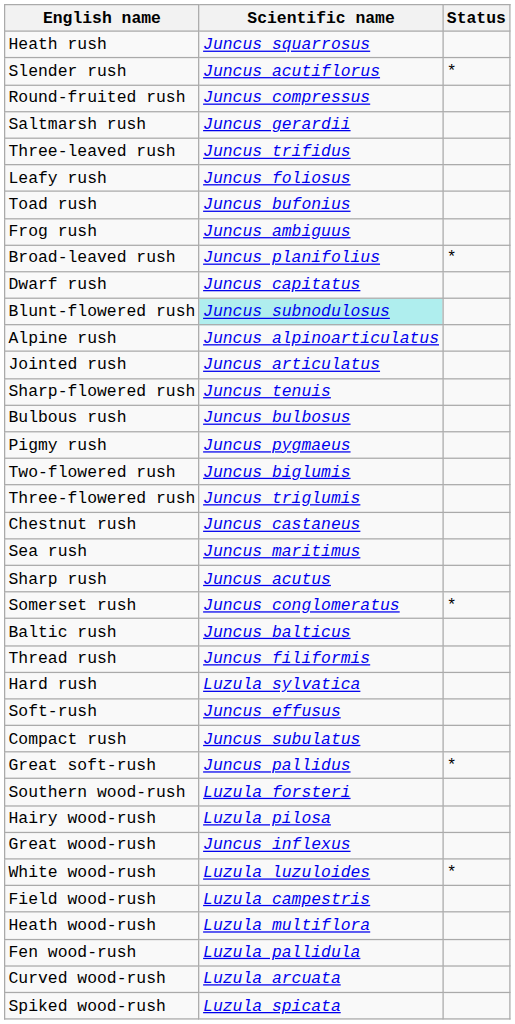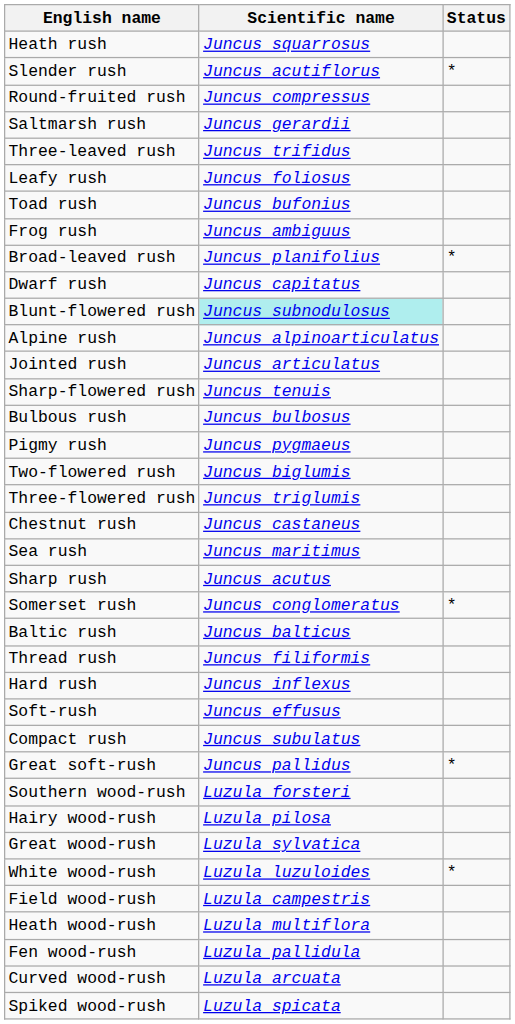Hard rush | Scientific name: Luzula sylvatica -> Juncus inflexus
Great wood-rush | Scientific name: Juncus inflexus -> Luzula sylvatica
